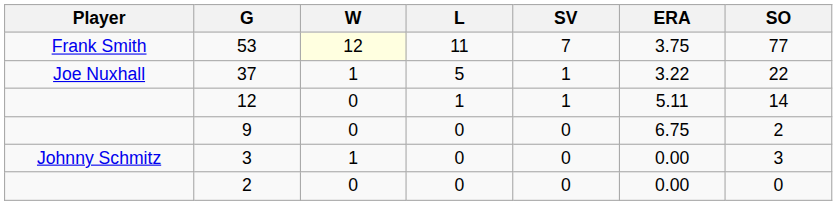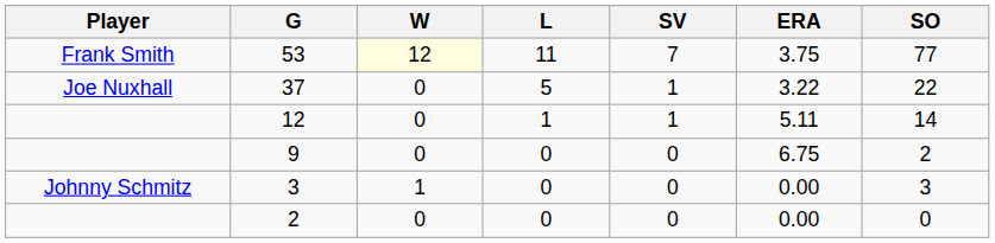37 | W: 1 -> 0
